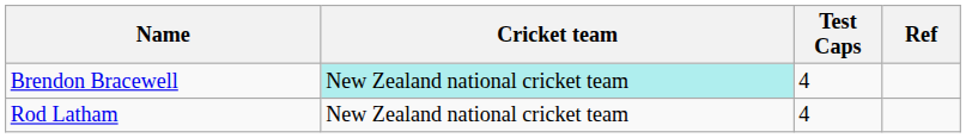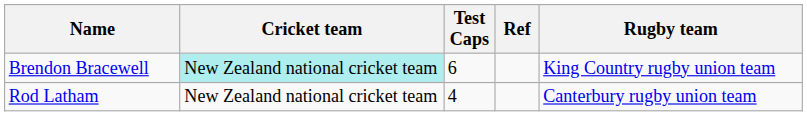+ column: Rugby team | King Country rugby union team | Canterbury rugby union team
Brendon Bracewell | Test Caps: 4 -> 6
